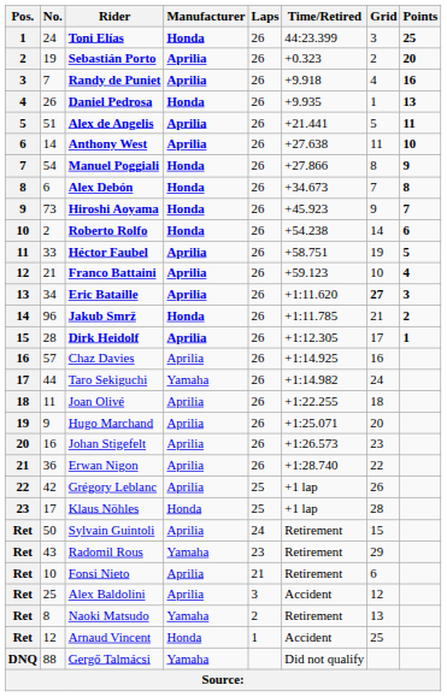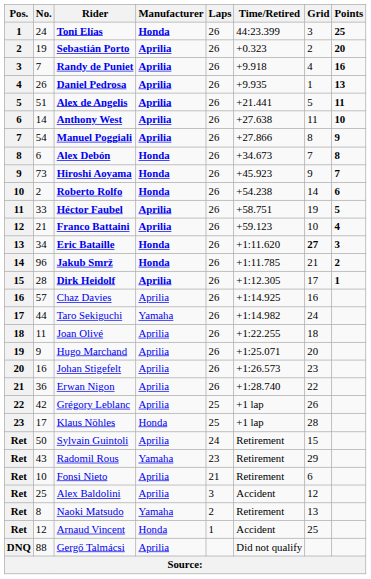Daniel Pedrosa | Manufacturer: Honda -> Aprilia
Manuel Poggiali | Manufacturer: Honda -> Aprilia
Eric Bataille | Manufacturer: Aprilia -> Honda
Gergő Talmácsi | Manufacturer: Yamaha -> Aprilia
